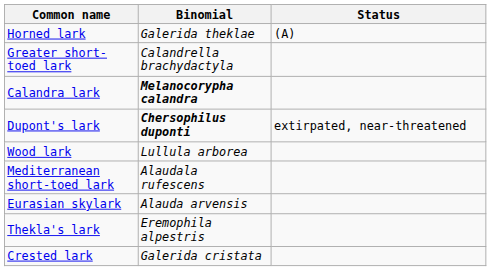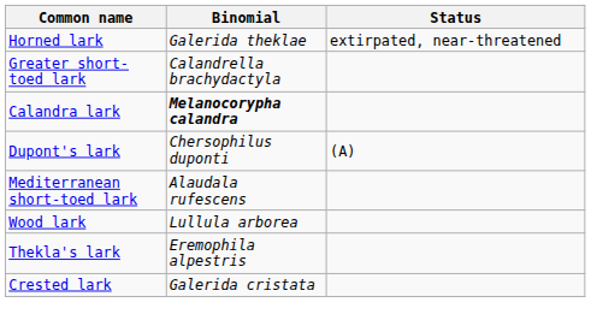Horned lark | Status: (A) -> extirpated, near-threatened
Dupont's lark | Binomial: bold -> normal
Dupont's lark | Status: extirpated, near-threatened -> (A)
rows swapped: Mediterranean short-toed lark <-> Wood lark
- row: Eurasian skylark | Alauda arvensis
